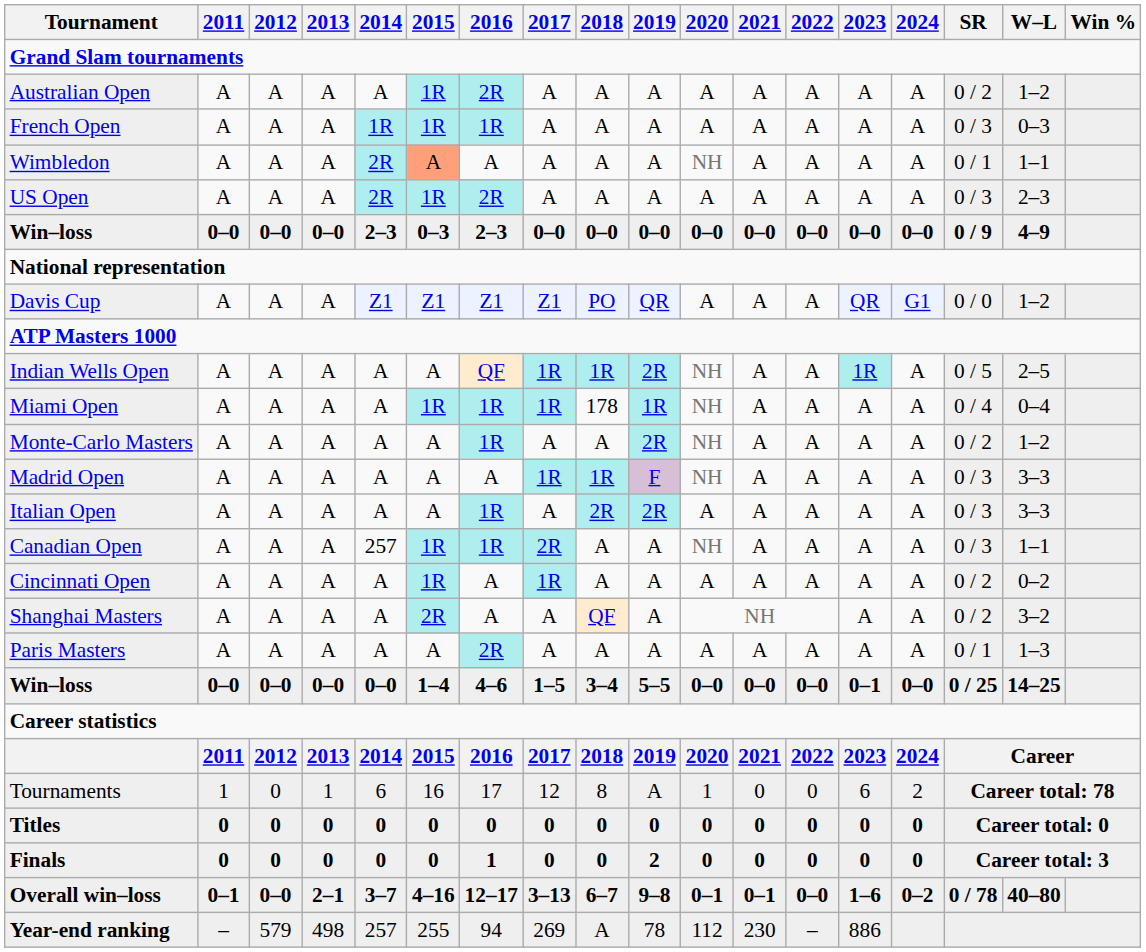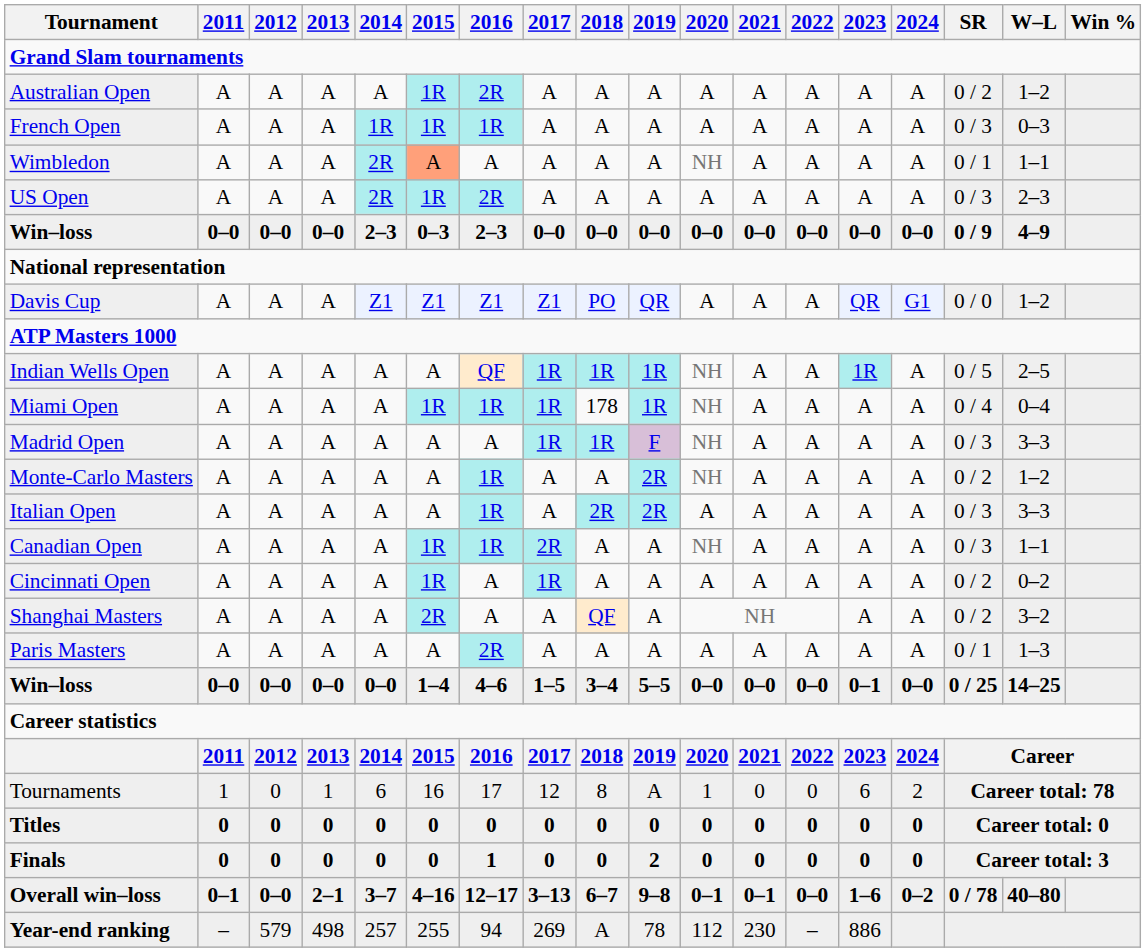Indian Wells Open | 2019: 2R -> 1R
rows swapped: Monte-Carlo Masters <-> Madrid Open
Canadian Open | 2014: 257 -> A
